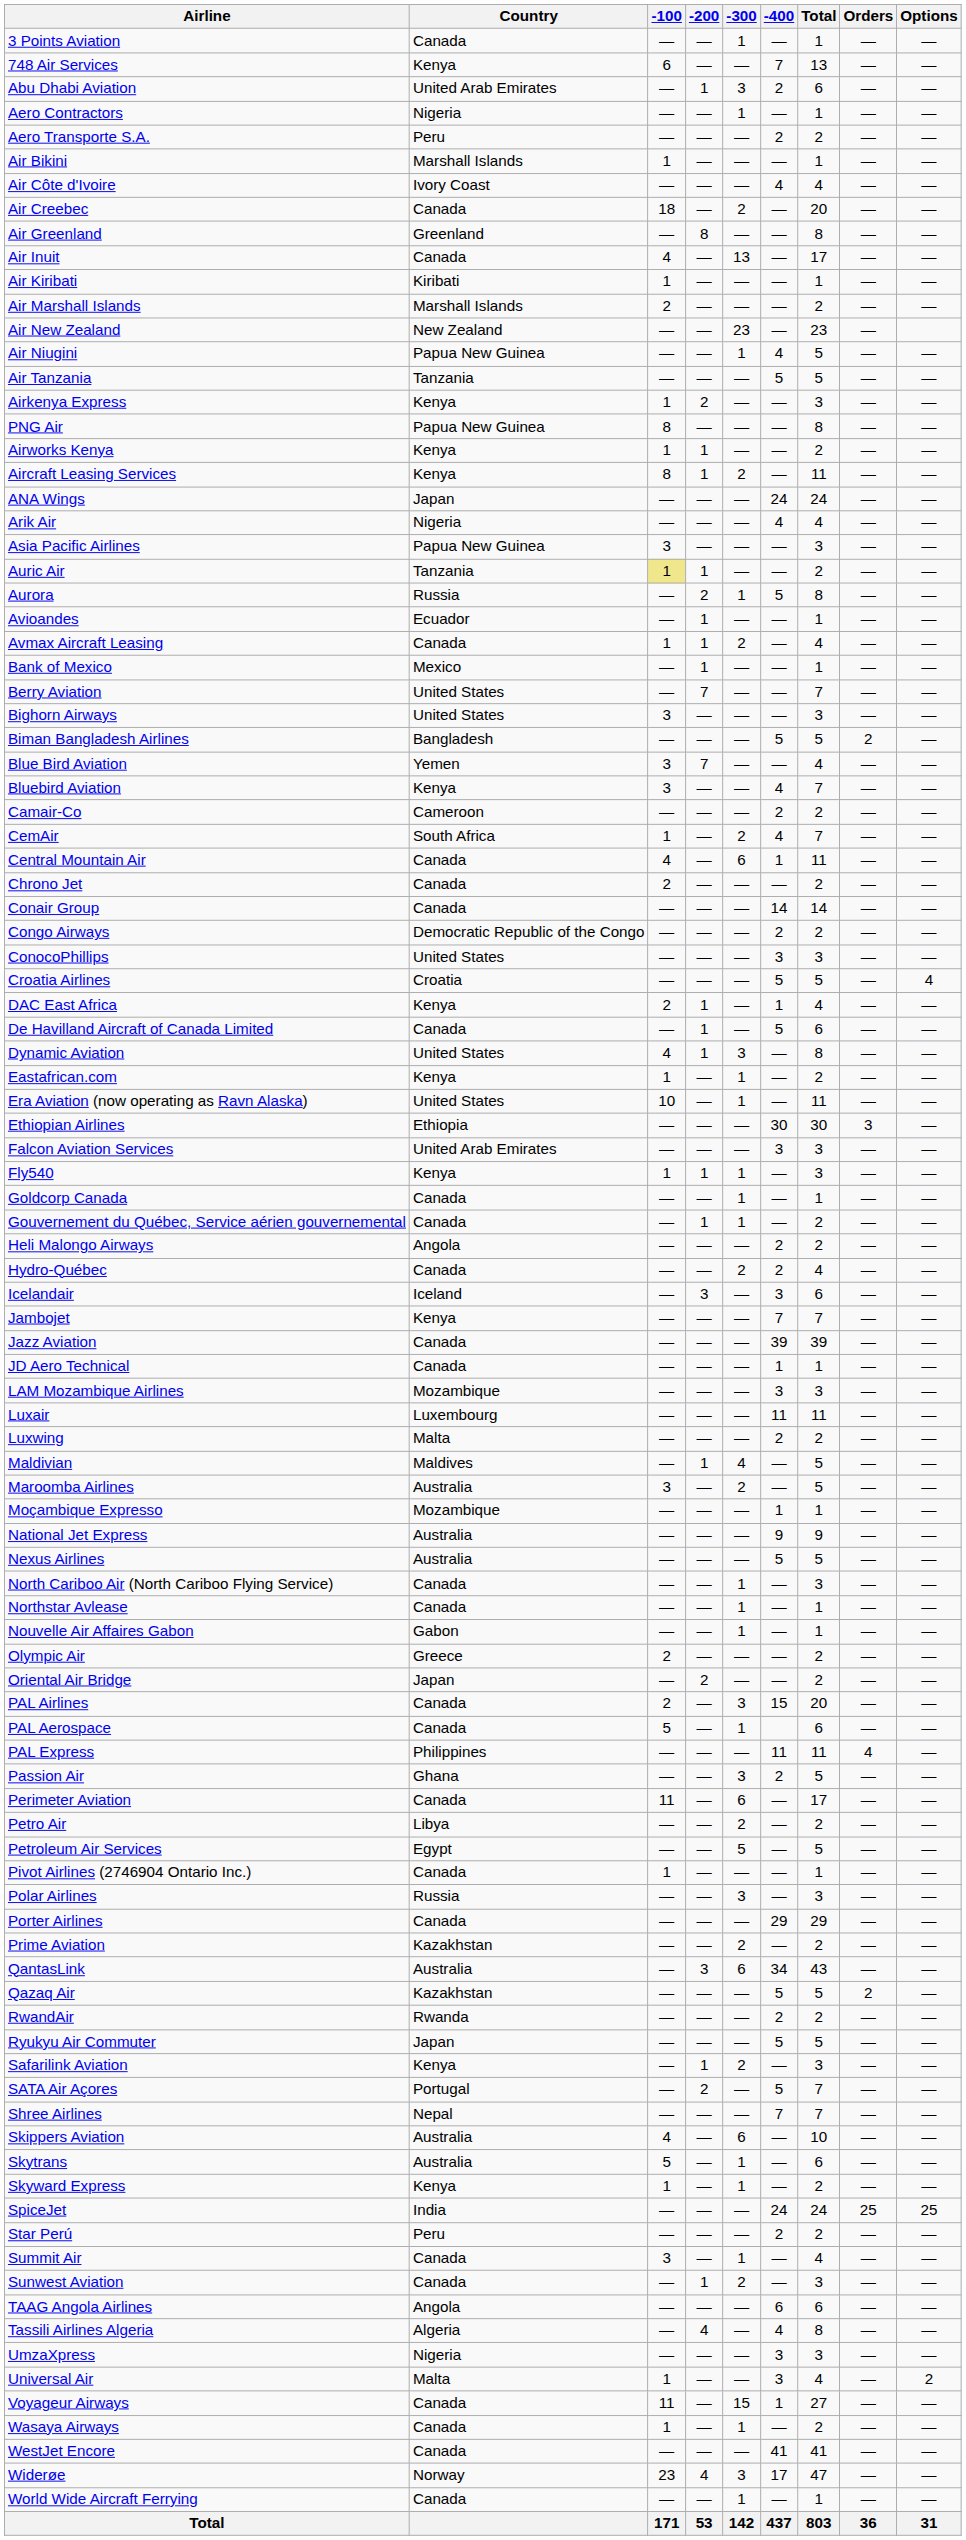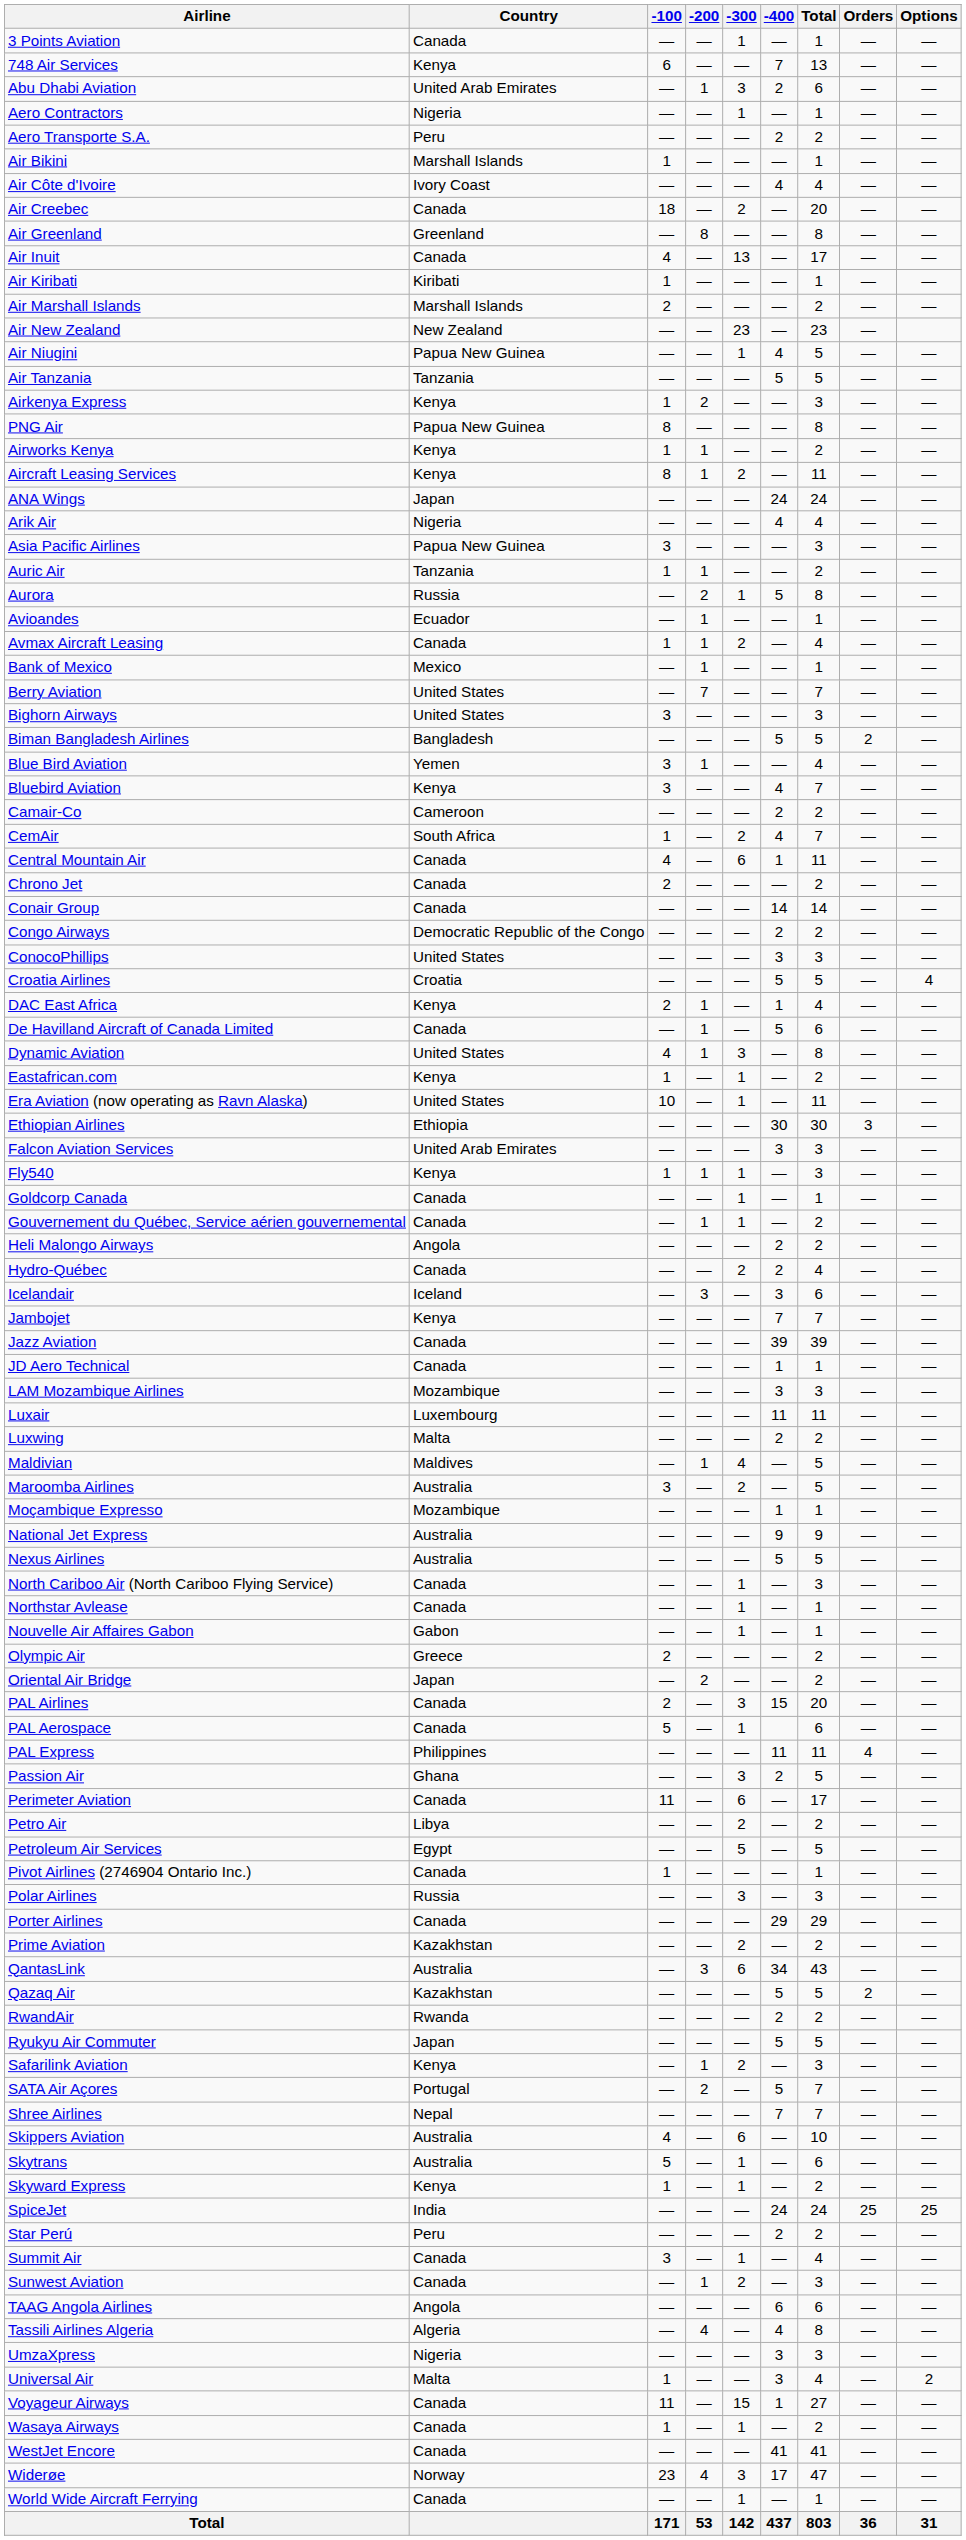Auric Air | -100: khaki background -> no background
Blue Bird Aviation | -200: 7 -> 1
